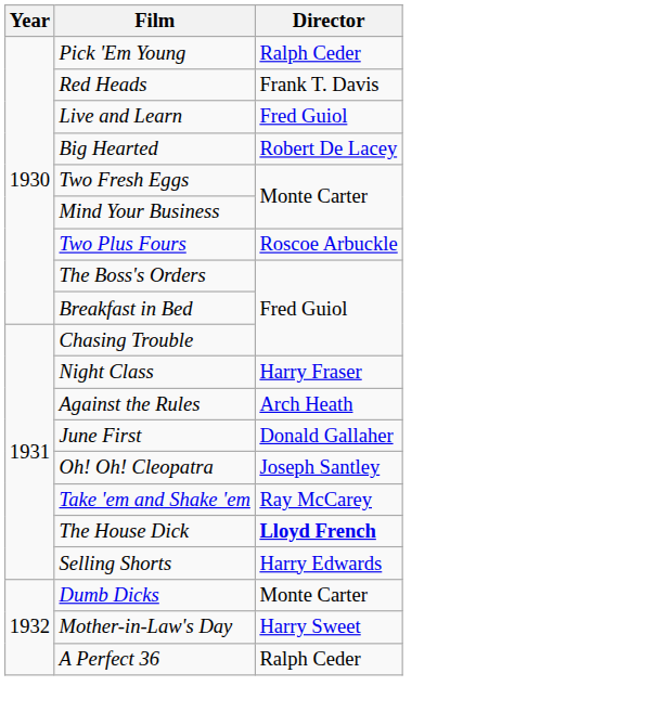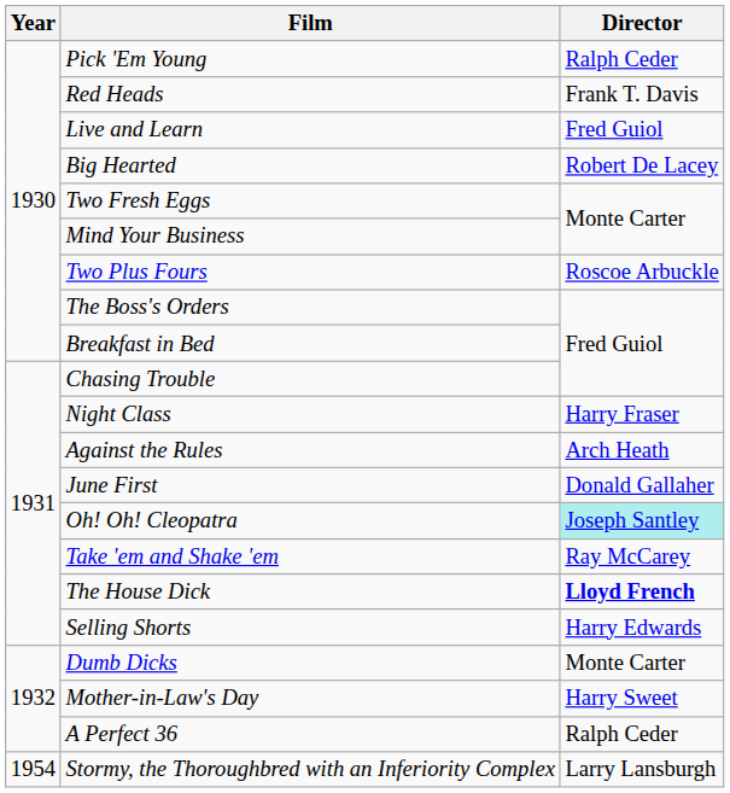Oh! Oh! Cleopatra | Director: no background -> paleturquoise background
+ row: 1954 | Stormy, the Thoroughbred with an Inferiority Complex | Larry Lansburgh
